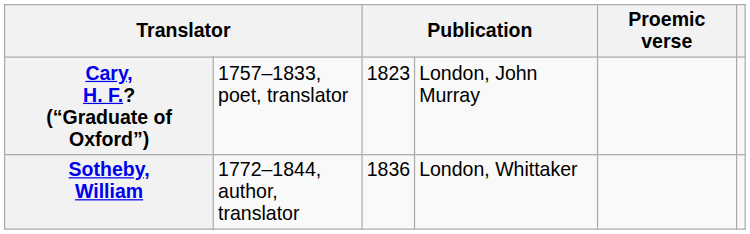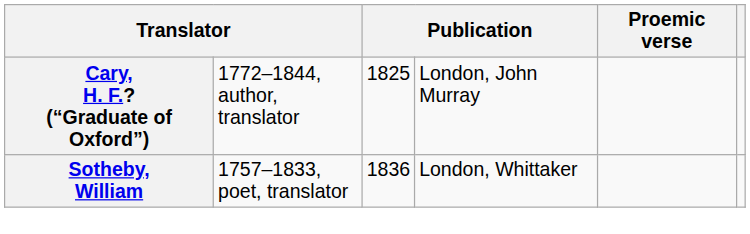Cary, H. F.? (“Graduate of Oxford”) | column 2: 1757–1833, poet, translator -> 1772–1844, author, translator
Cary, H. F.? (“Graduate of Oxford”) | column 3: 1823 -> 1825
Sotheby, William | column 2: 1772–1844, author, translator -> 1757–1833, poet, translator
